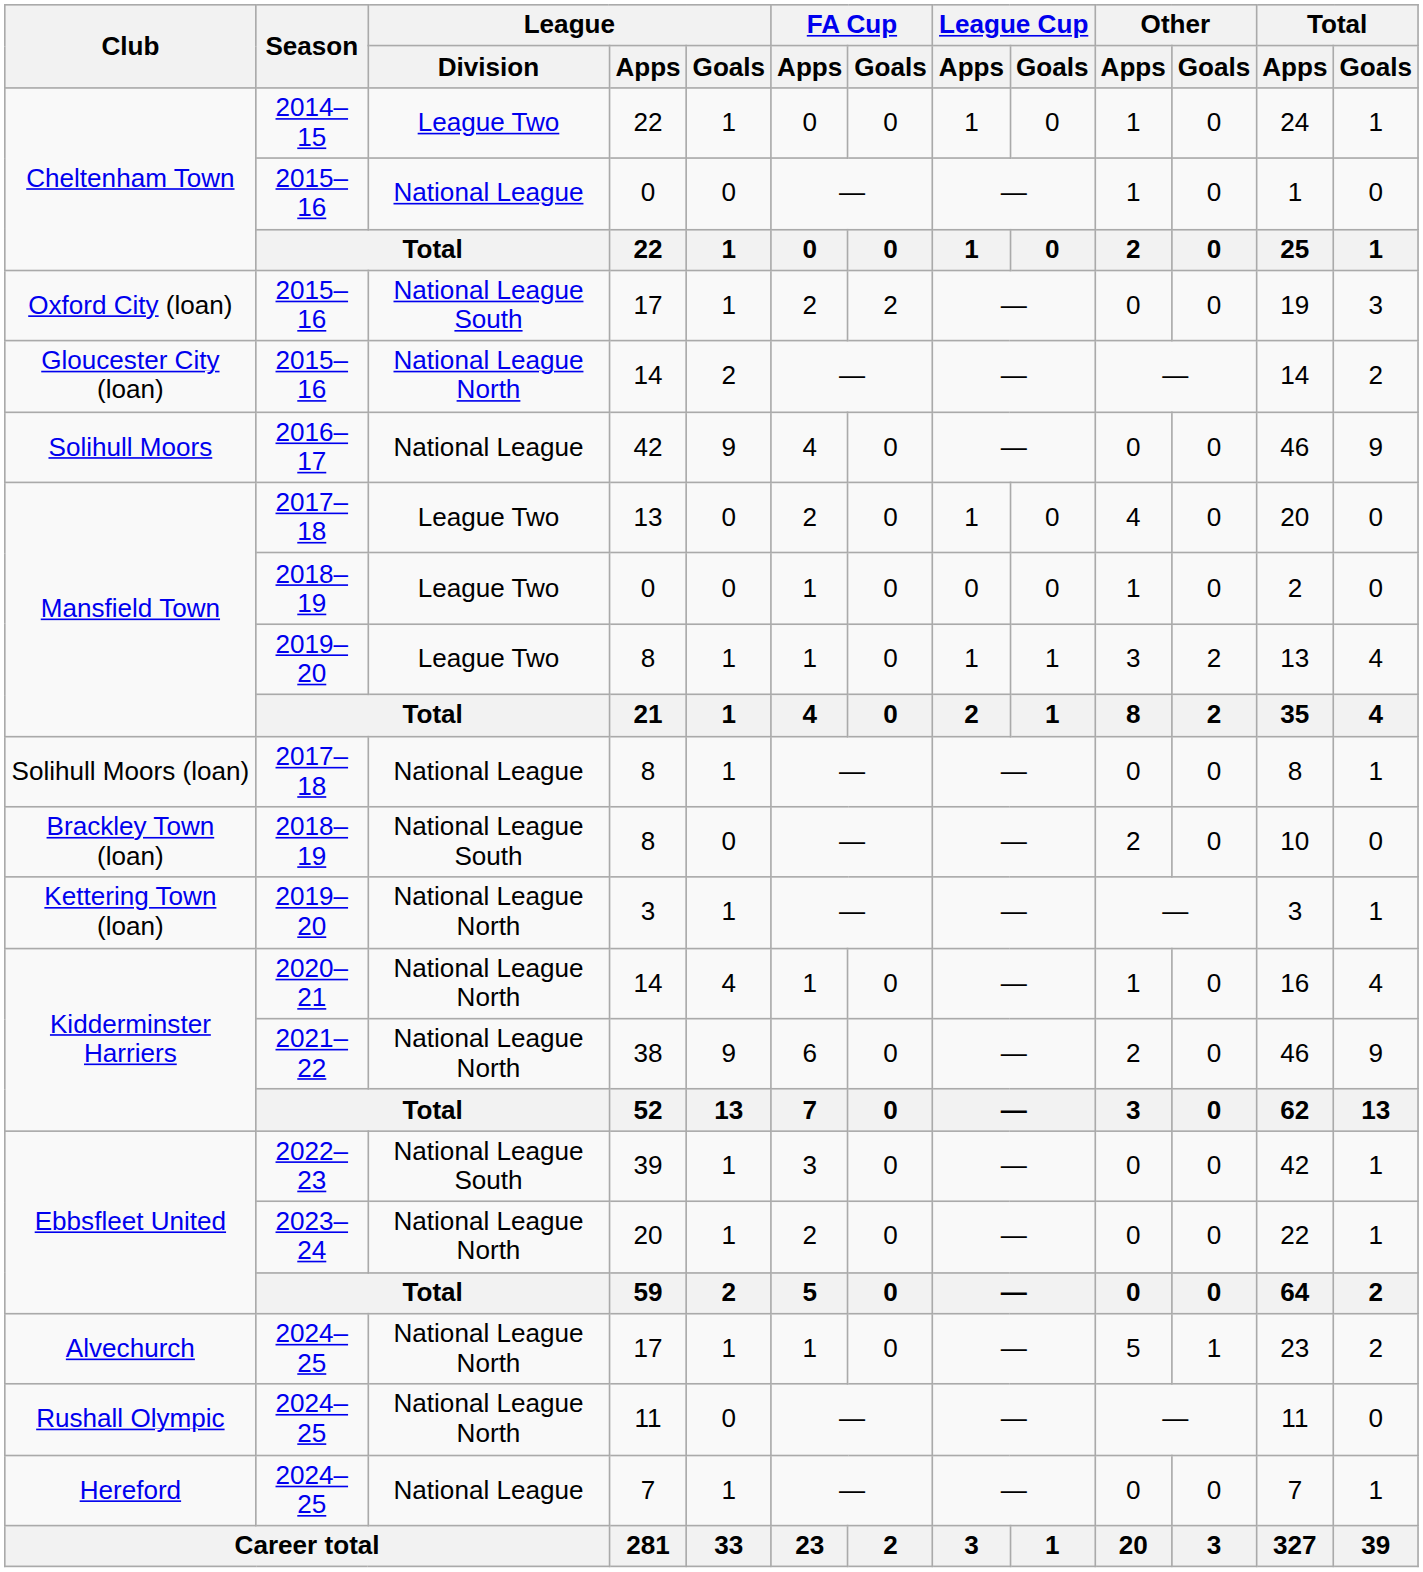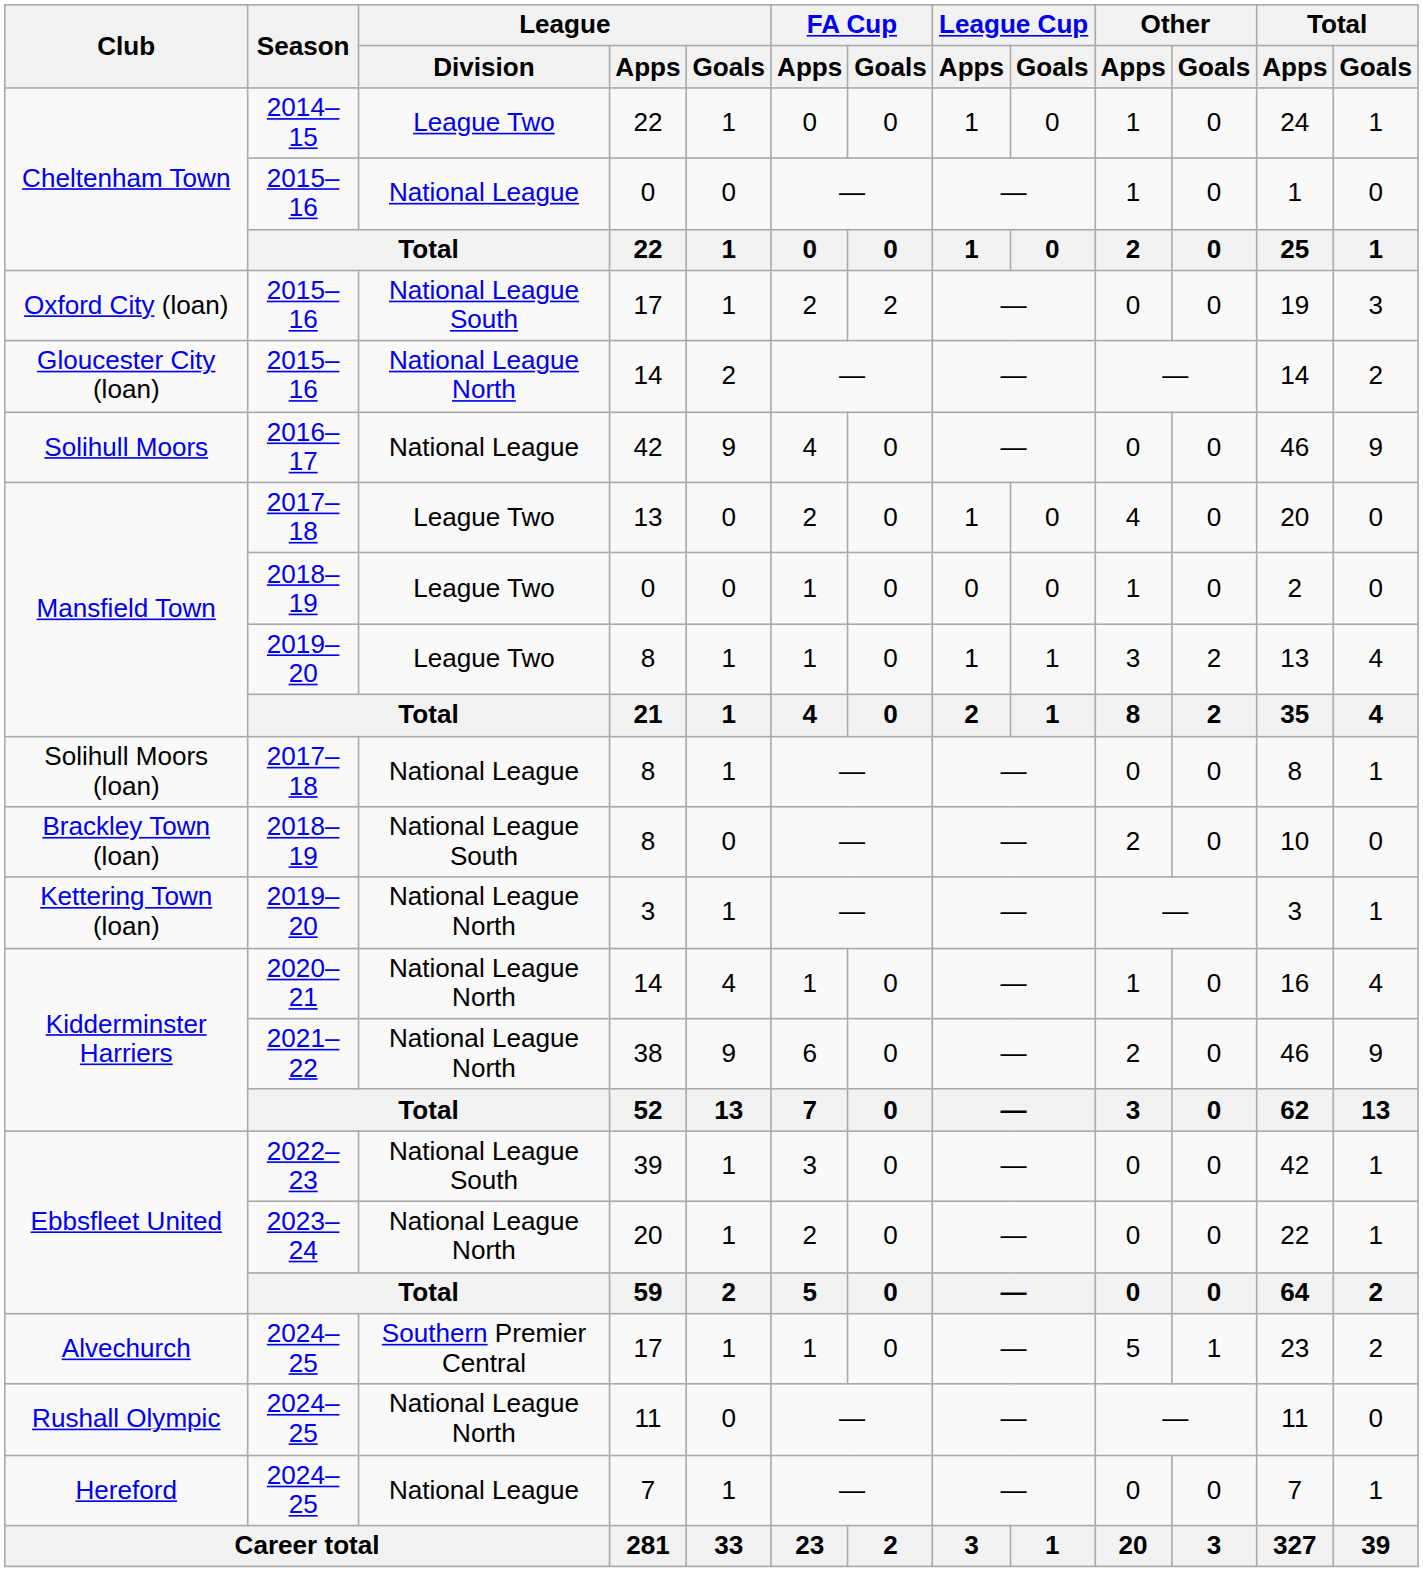Alvechurch | League / Division: National League North -> Southern Premier Central
